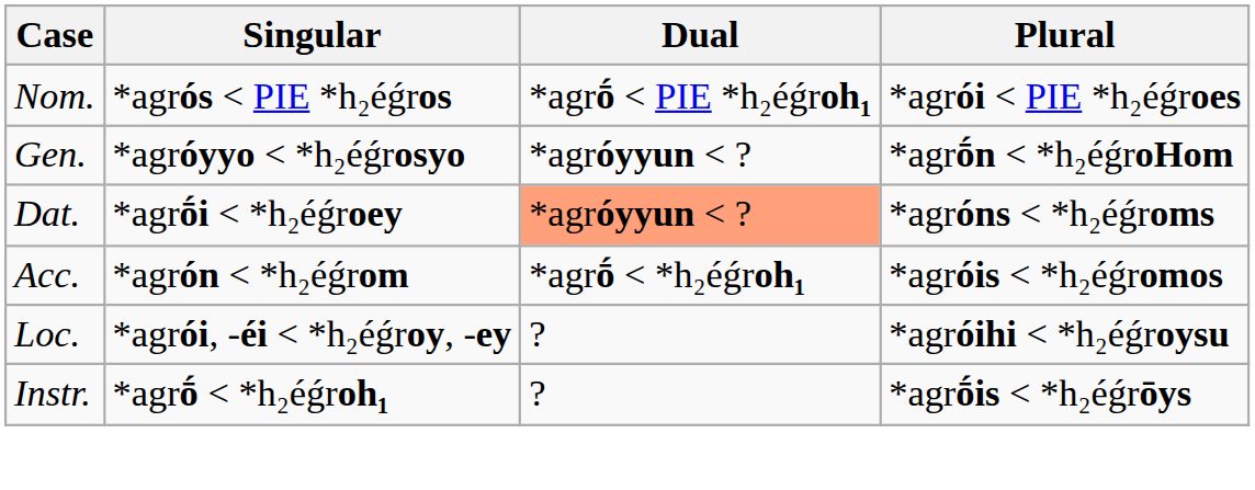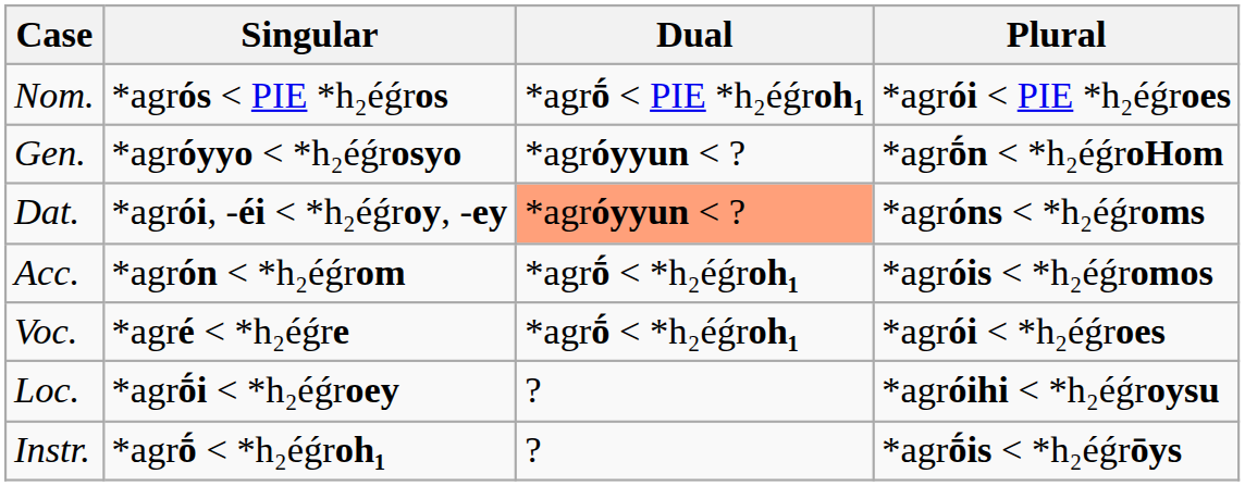Dat. | Singular: *agrṓi < *h₂éǵroey -> *agrói, -éi < *h₂éǵroy, -ey
+ row: Voc. | *agré < *h₂éǵre | *agrṓ < *h₂éǵroh₁ | *agrói < *h₂éǵroes
Loc. | Singular: *agrói, -éi < *h₂éǵroy, -ey -> *agrṓi < *h₂éǵroey
